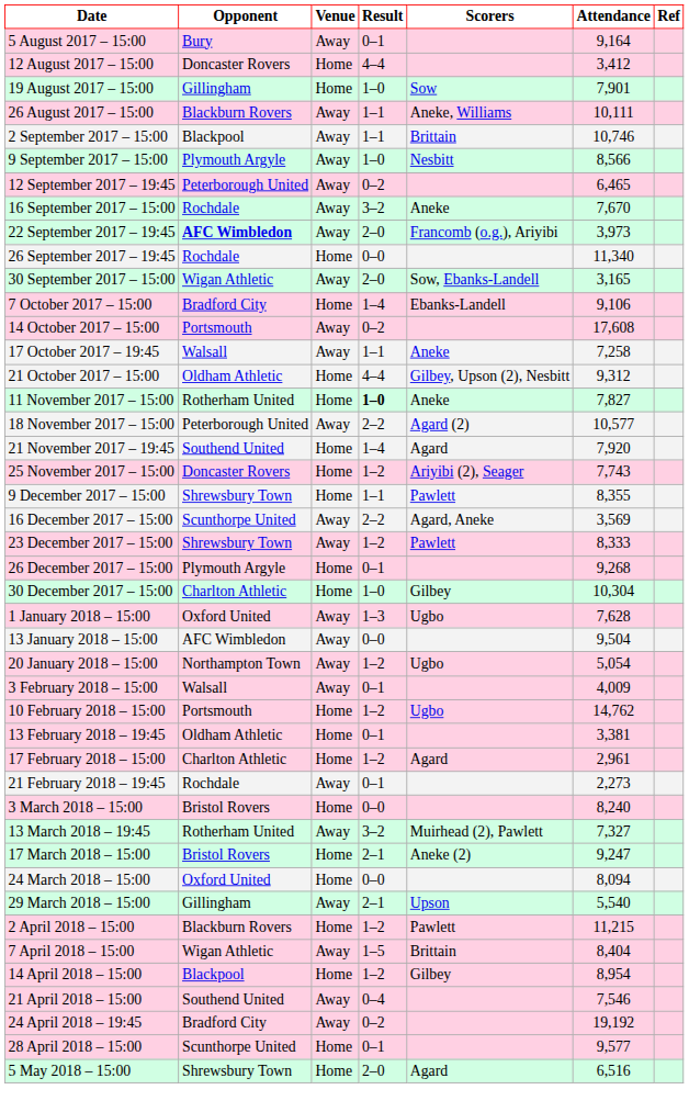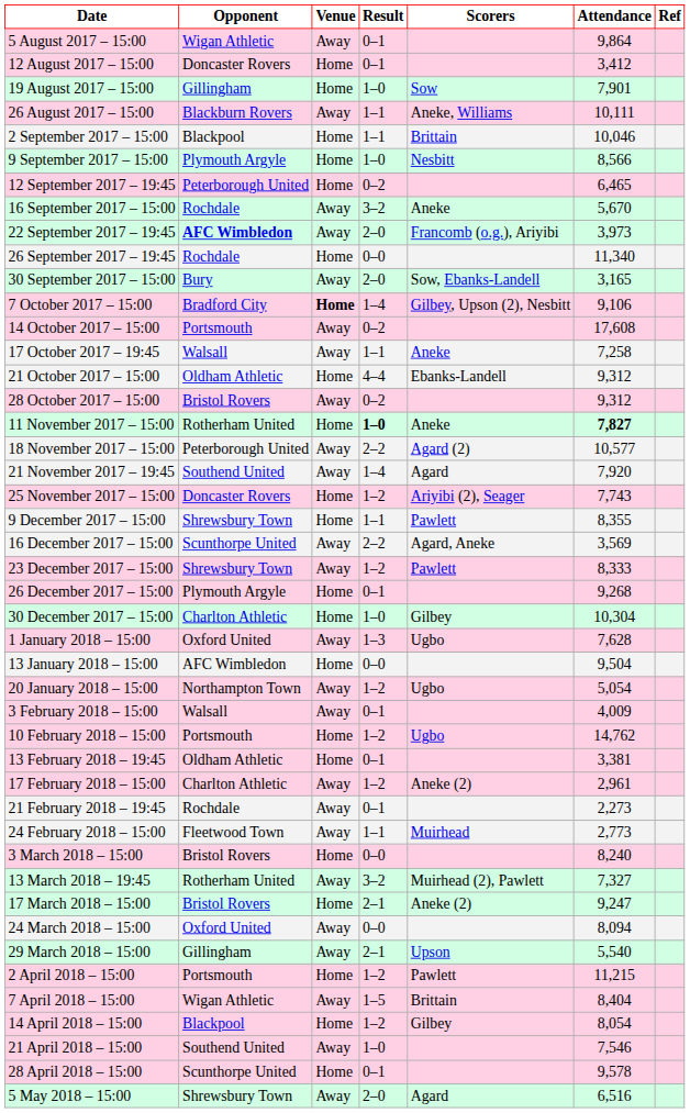5 August 2017 – 15:00 | Opponent: Bury -> Wigan Athletic
5 August 2017 – 15:00 | Attendance: 9,164 -> 9,864
12 August 2017 – 15:00 | Result: 4–4 -> 0–1
2 September 2017 – 15:00 | Venue: Away -> Home
2 September 2017 – 15:00 | Attendance: 10,746 -> 10,046
9 September 2017 – 15:00 | Venue: Away -> Home
12 September 2017 – 19:45 | Venue: Away -> Home
16 September 2017 – 15:00 | Attendance: 7,670 -> 5,670
30 September 2017 – 15:00 | Opponent: Wigan Athletic -> Bury
7 October 2017 – 15:00 | Venue: normal -> bold
7 October 2017 – 15:00 | Scorers: Ebanks-Landell -> Gilbey, Upson (2), Nesbitt
21 October 2017 – 15:00 | Scorers: Gilbey, Upson (2), Nesbitt -> Ebanks-Landell
+ row: 28 October 2017 – 15:00 | Bristol Rovers | Away | 0–2 | 9,312
11 November 2017 – 15:00 | Attendance: normal -> bold
21 November 2017 – 19:45 | Venue: Home -> Away
13 January 2018 – 15:00 | Venue: Away -> Home
17 February 2018 – 15:00 | Venue: Home -> Away
17 February 2018 – 15:00 | Scorers: Agard -> Aneke (2)
+ row: 24 February 2018 – 15:00 | Fleetwood Town | Away | 1–1 | Muirhead | 2,773
24 March 2018 – 15:00 | Venue: Home -> Away
2 April 2018 – 15:00 | Opponent: Blackburn Rovers -> Portsmouth
14 April 2018 – 15:00 | Attendance: 8,954 -> 8,054
21 April 2018 – 15:00 | Result: 0–4 -> 1–0
- row: 24 April 2018 – 19:45 | Bradford City | Away | 0–2 | 19,192
28 April 2018 – 15:00 | Attendance: 9,577 -> 9,578
5 May 2018 – 15:00 | Venue: Home -> Away
